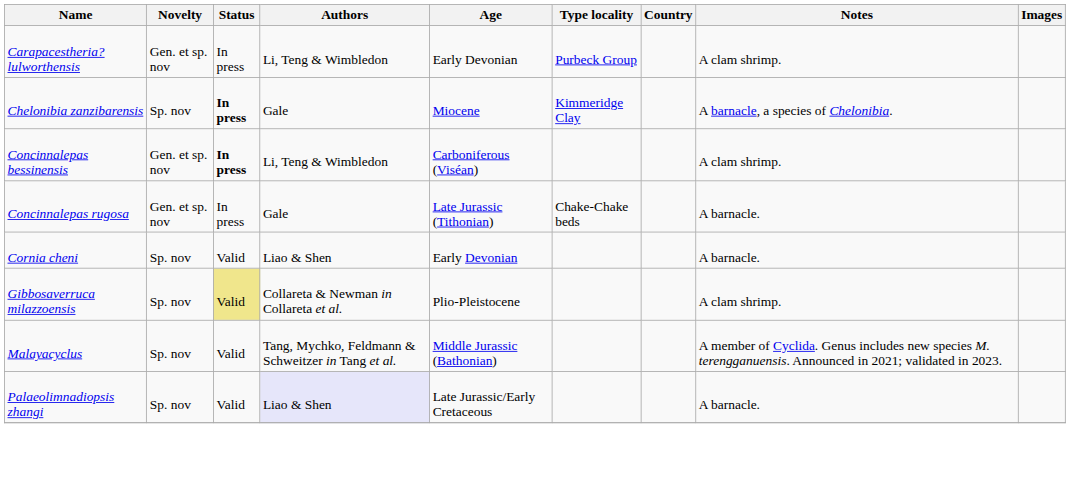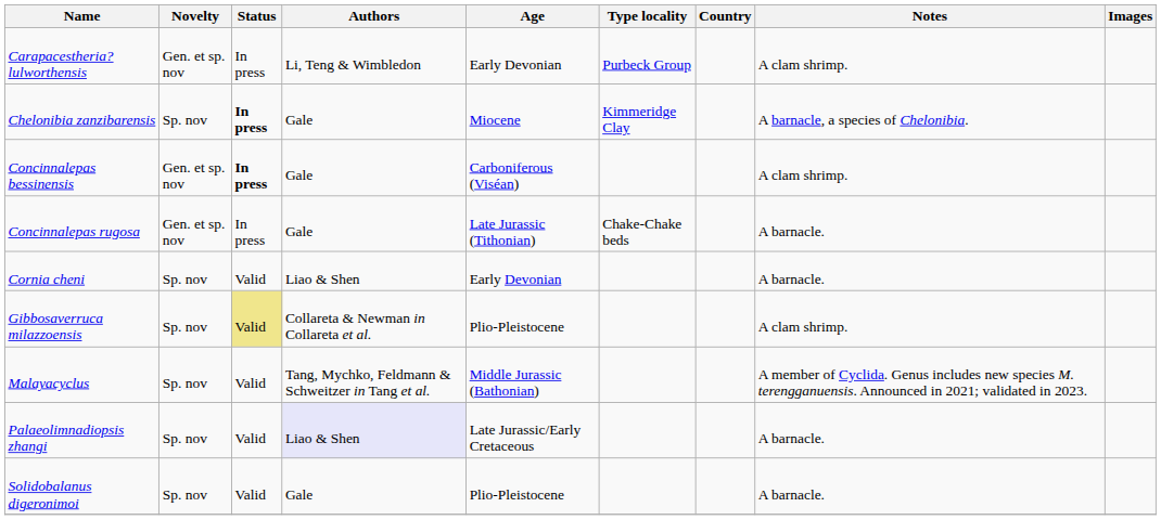Concinnalepas bessinensis | Authors: Li, Teng & Wimbledon -> Gale
+ row: Solidobalanus digeronimoi | Sp. nov | Valid | Gale | Plio-Pleistocene | A barnacle.
